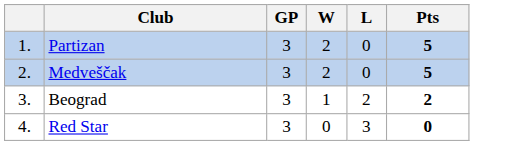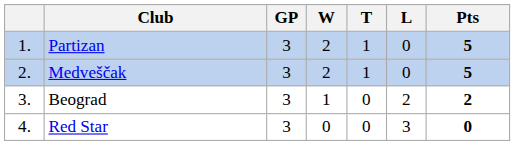+ column: T | 1 | 1 | 0 | 0
